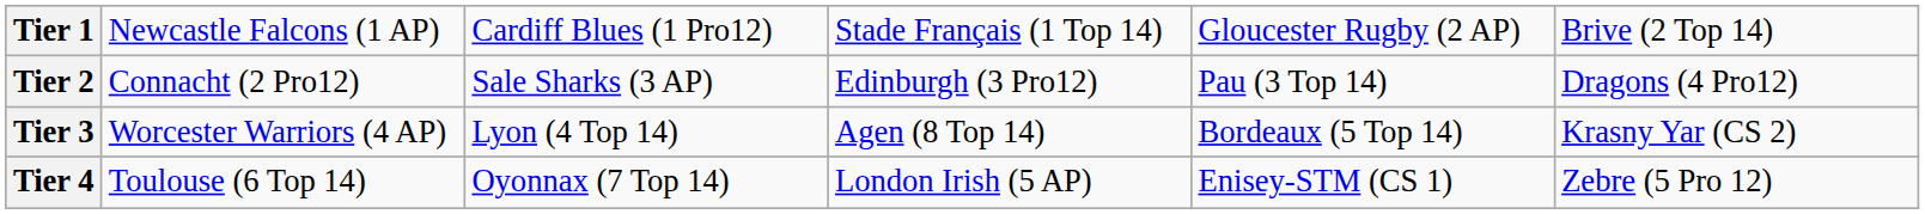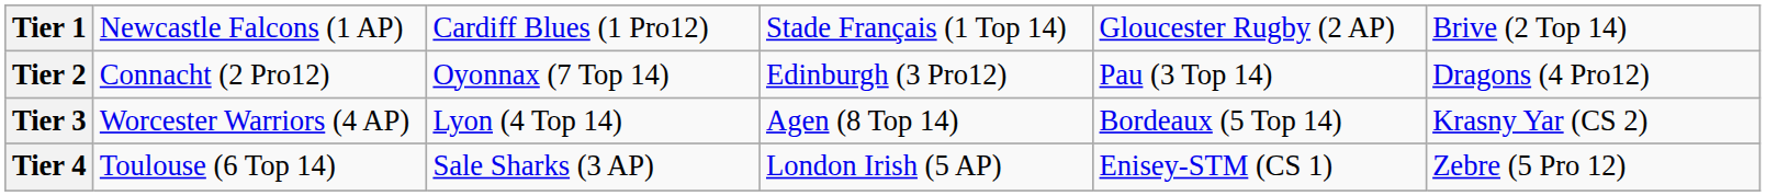Tier 2 | column 3: Sale Sharks (3 AP) -> Oyonnax (7 Top 14)
Tier 4 | column 3: Oyonnax (7 Top 14) -> Sale Sharks (3 AP)
